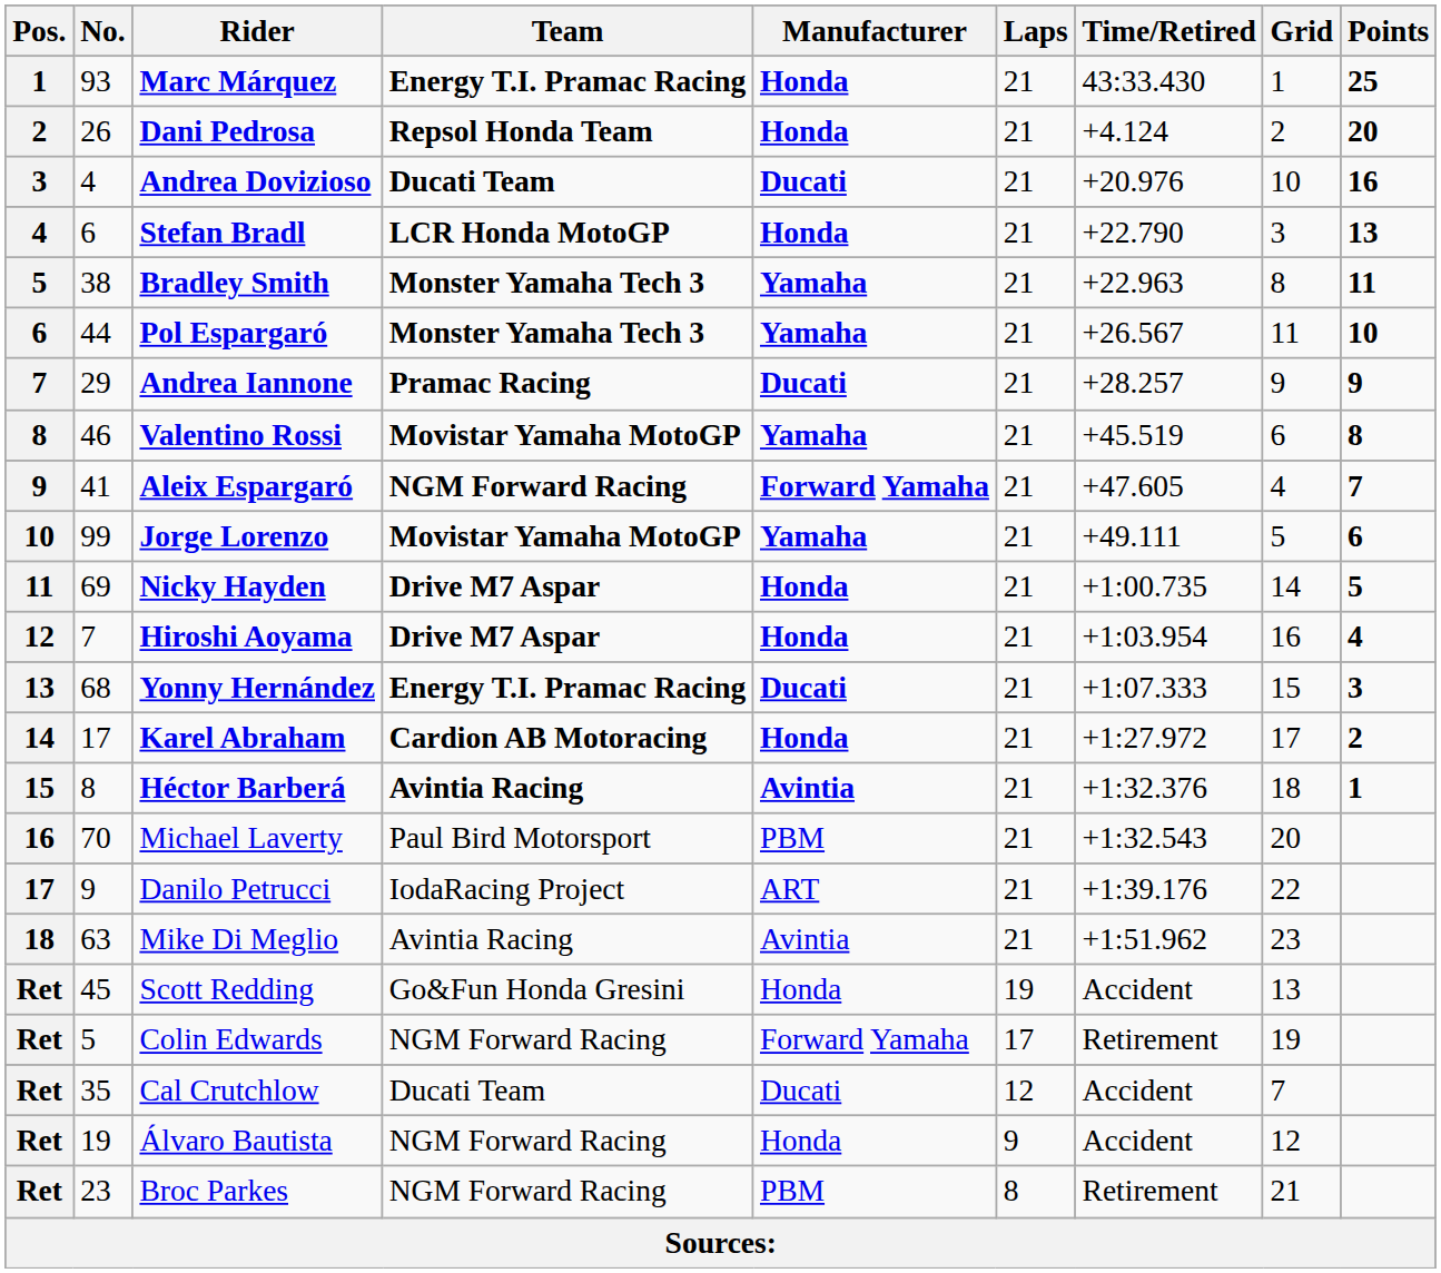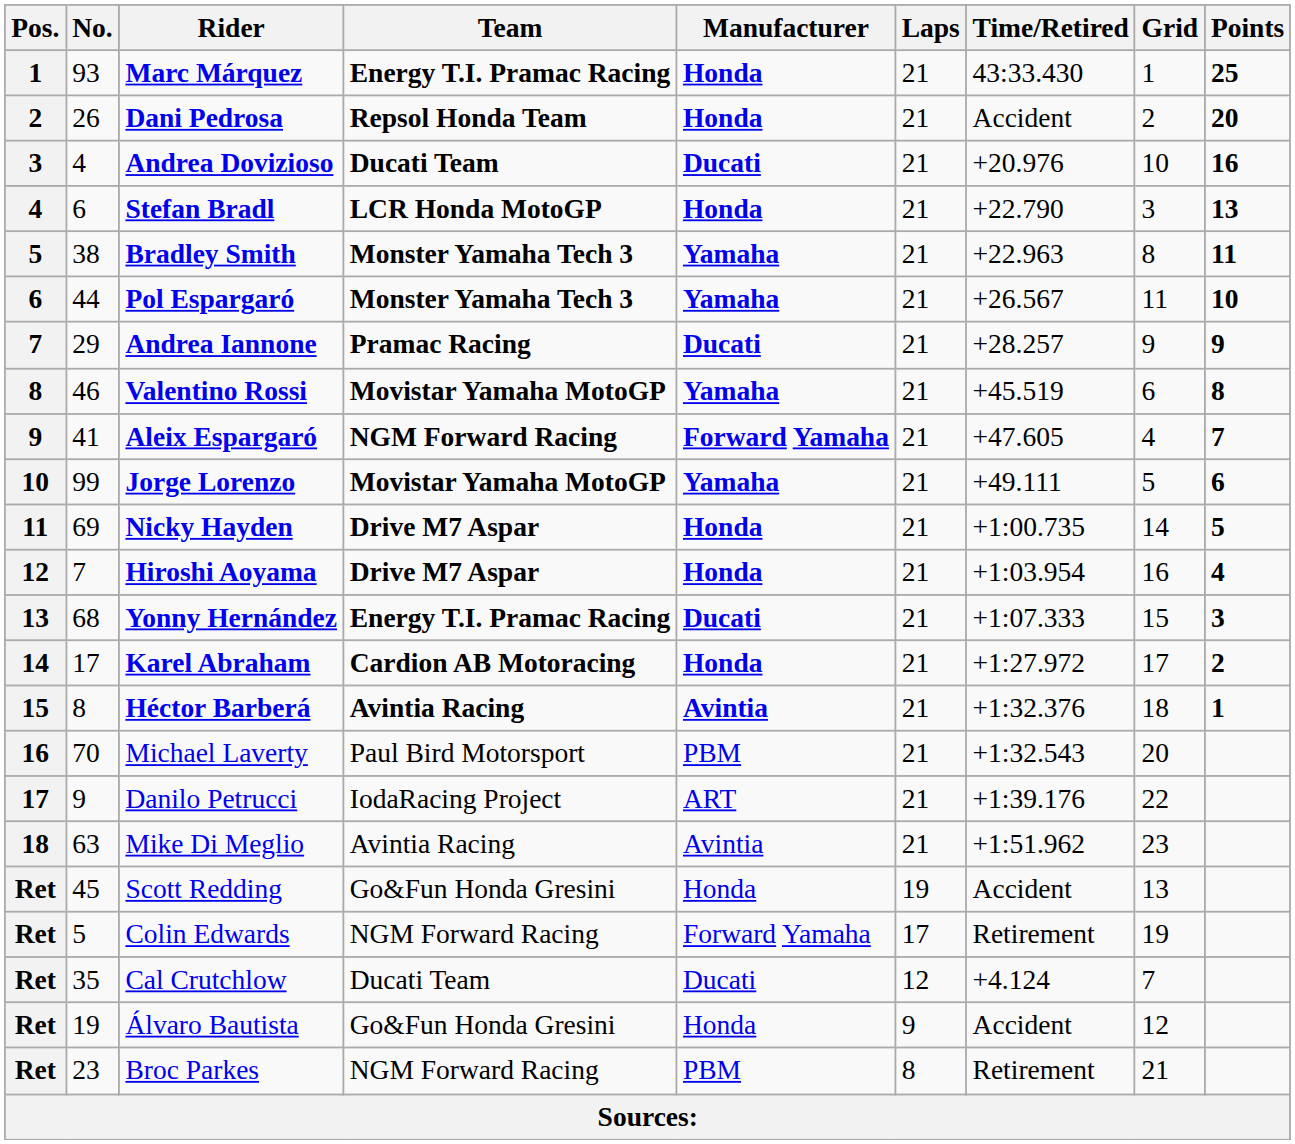Dani Pedrosa | Time/Retired: +4.124 -> Accident
Cal Crutchlow | Time/Retired: Accident -> +4.124
Álvaro Bautista | Team: NGM Forward Racing -> Go&Fun Honda Gresini
